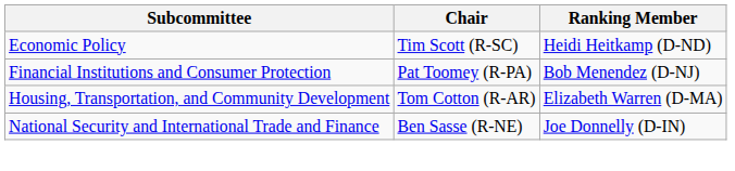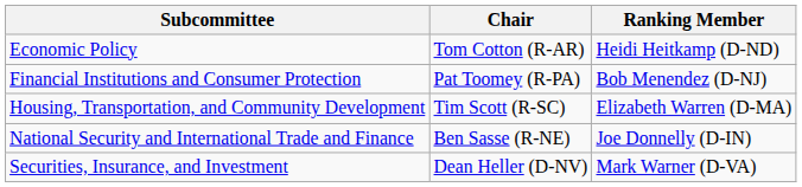Economic Policy | Chair: Tim Scott (R-SC) -> Tom Cotton (R-AR)
Housing, Transportation, and Community Development | Chair: Tom Cotton (R-AR) -> Tim Scott (R-SC)
+ row: Securities, Insurance, and Investment | Dean Heller (D-NV) | Mark Warner (D-VA)
